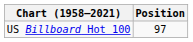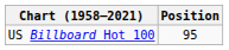US Billboard Hot 100 | Position: 97 -> 95
